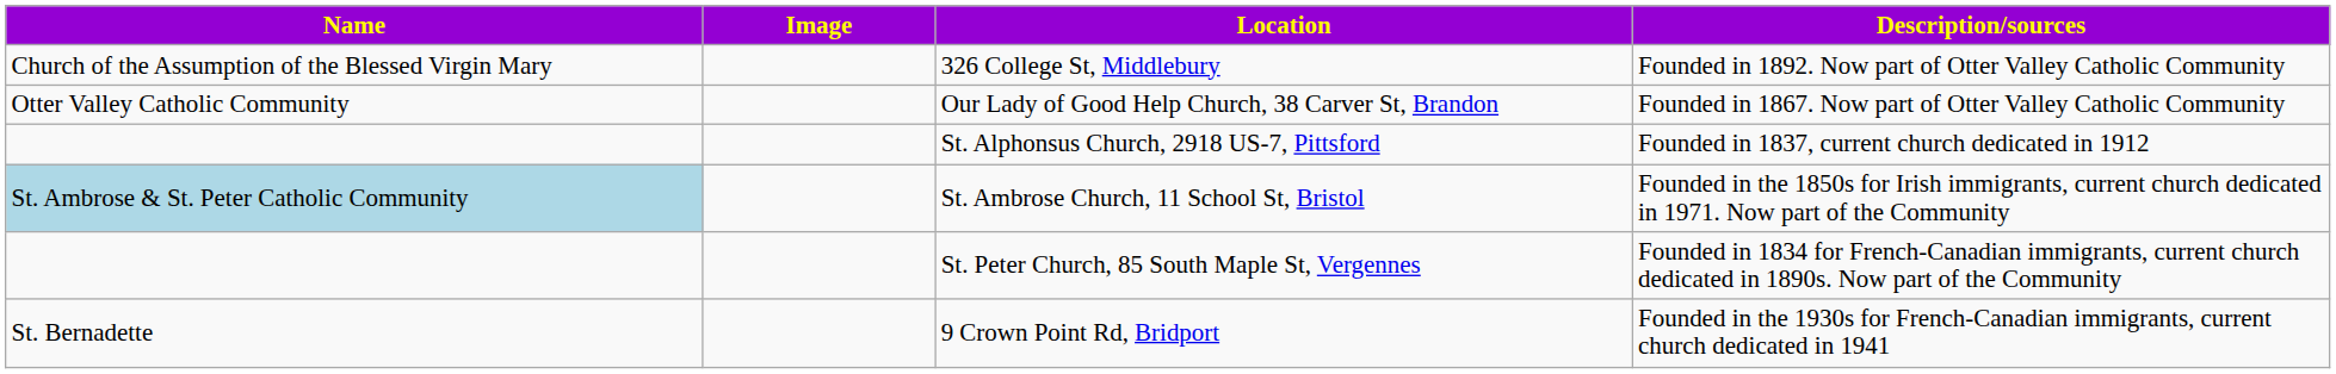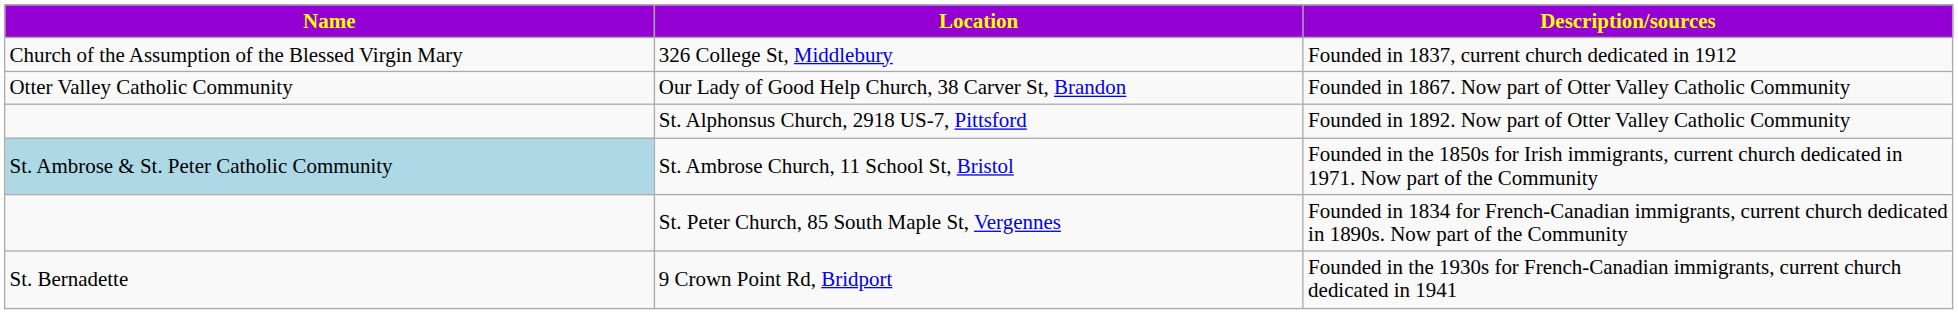- column: Image
326 College St, Middlebury | Description/sources: Founded in 1892. Now part of Otter Valley Catholic Community -> Founded in 1837, current church dedicated in 1912
St. Alphonsus Church, 2918 US-7, Pittsford | Description/sources: Founded in 1837, current church dedicated in 1912 -> Founded in 1892. Now part of Otter Valley Catholic Community
